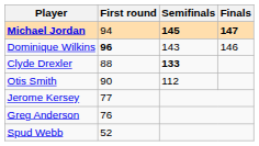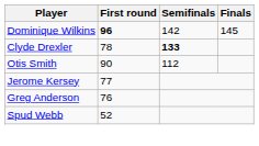- row: Michael Jordan | 94 | 145 | 147
Dominique Wilkins | Semifinals: 143 -> 142
Dominique Wilkins | Finals: 146 -> 145
Clyde Drexler | First round: 88 -> 78
